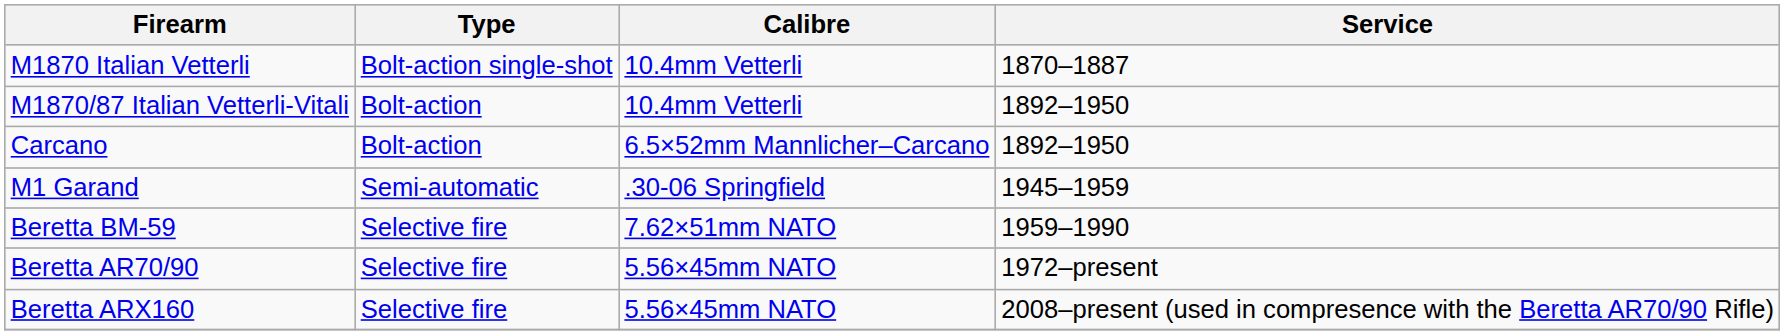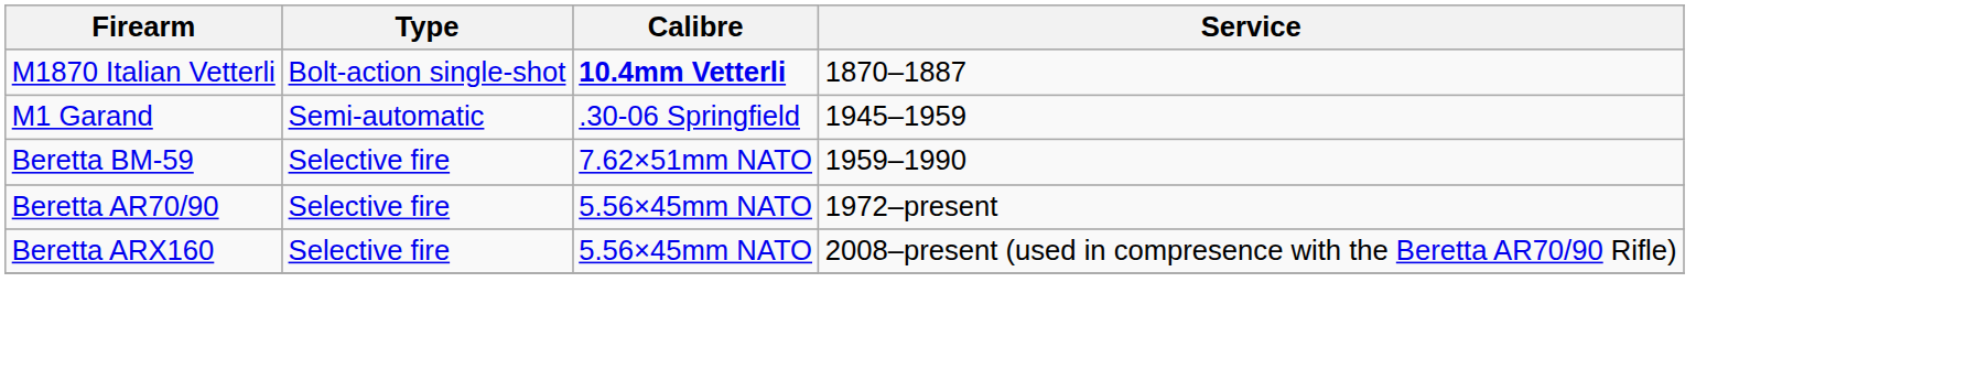M1870 Italian Vetterli | Calibre: normal -> bold
- row: M1870/87 Italian Vetterli-Vitali | Bolt-action | 10.4mm Vetterli | 1892–1950
- row: Carcano | Bolt-action | 6.5×52mm Mannlicher–Carcano | 1892–1950
